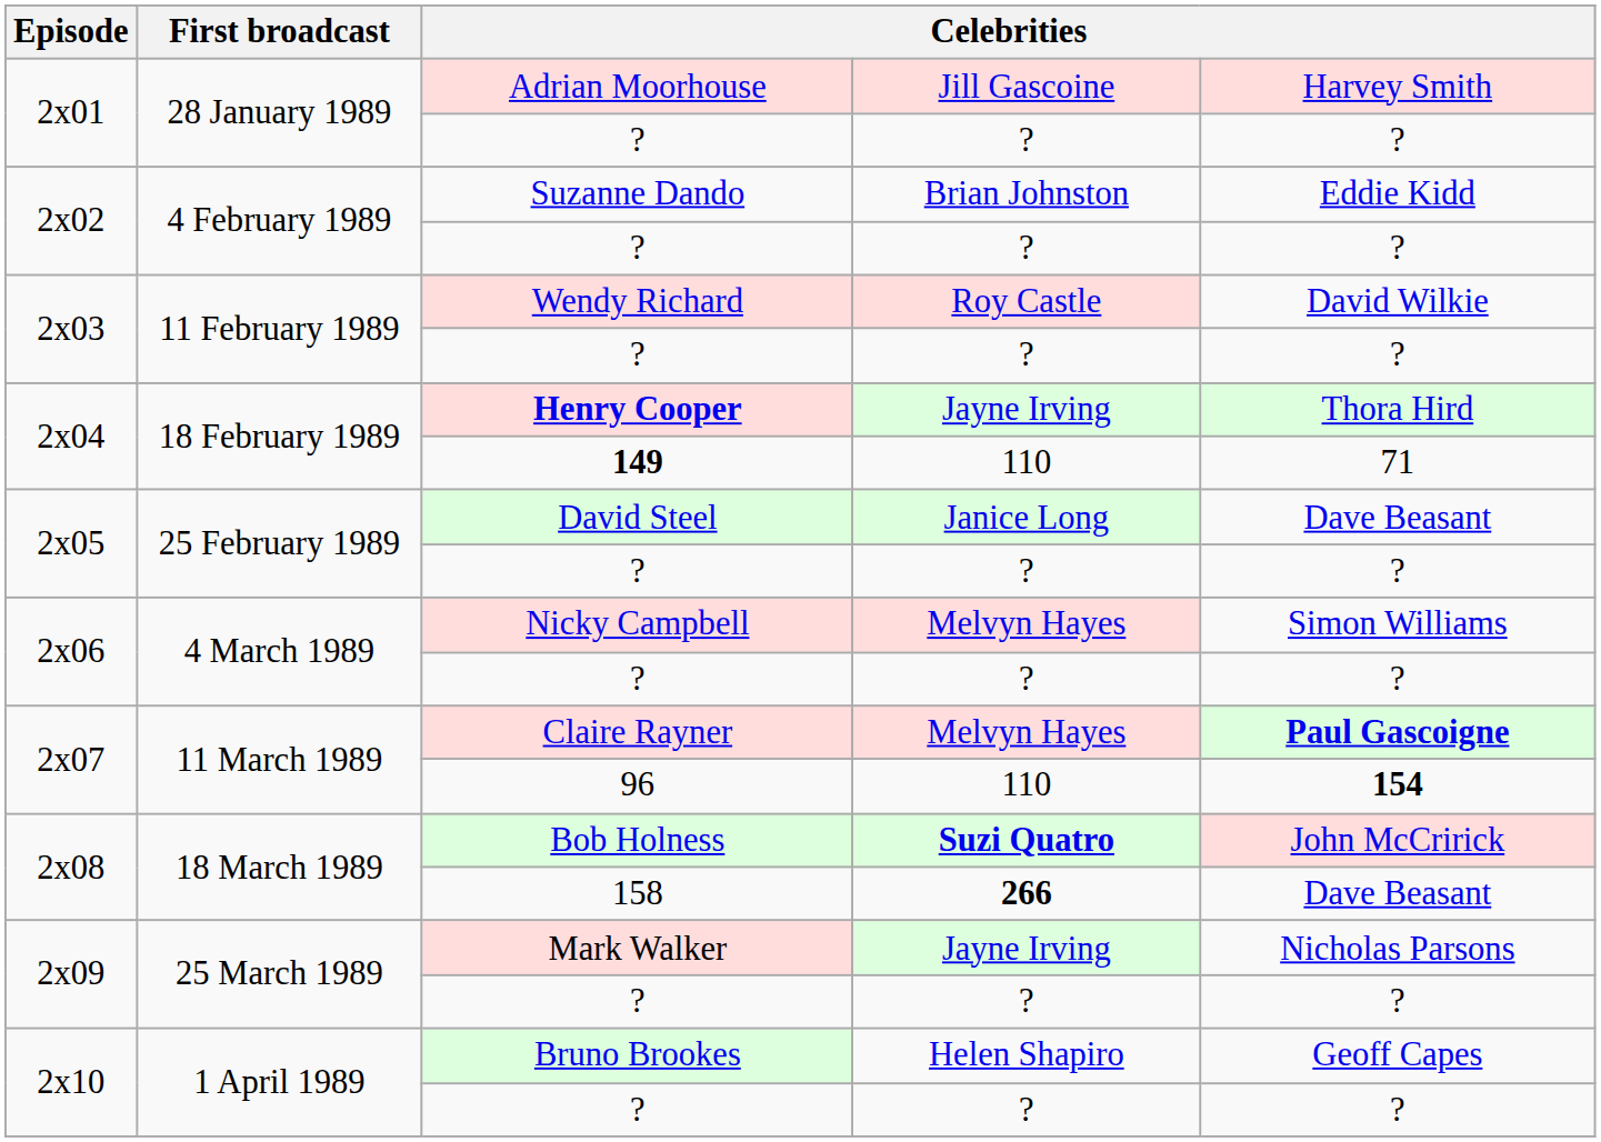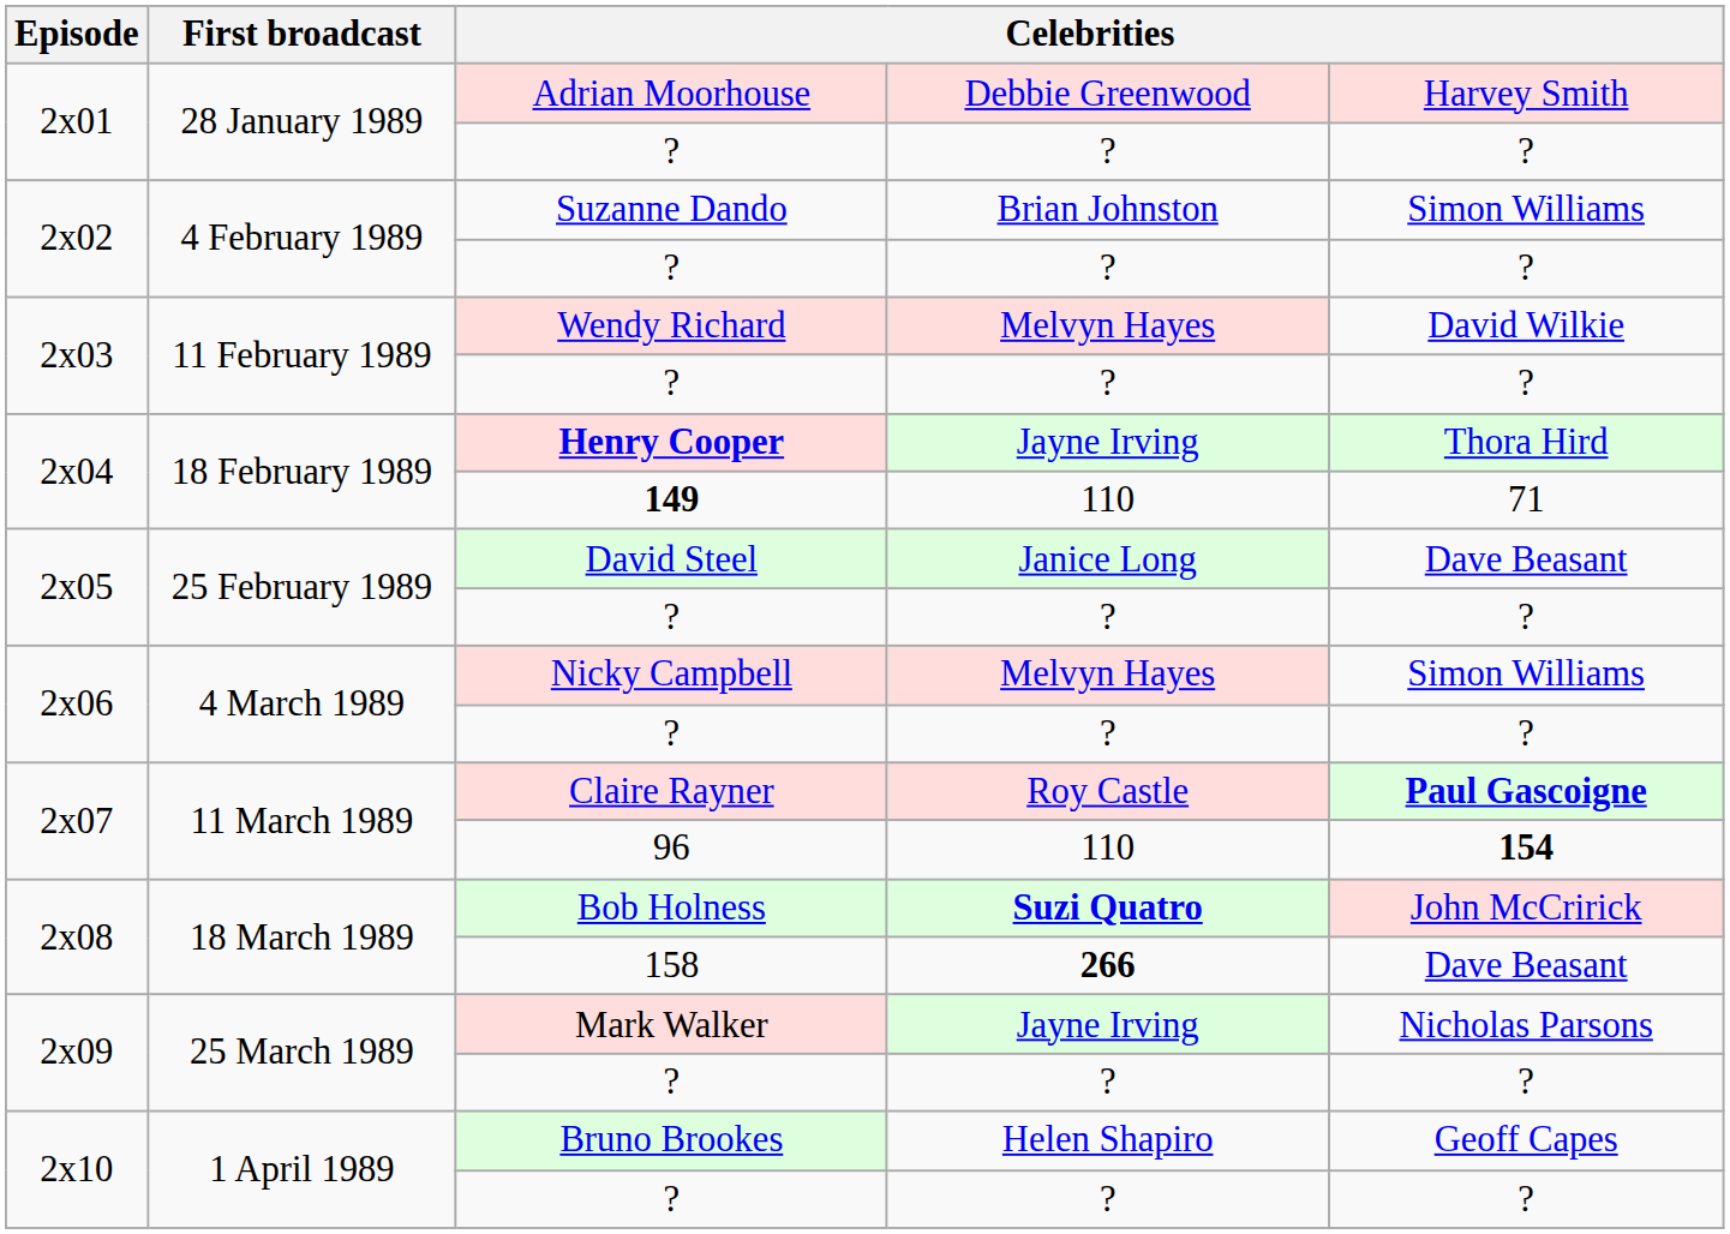Adrian Moorhouse | column 4: Jill Gascoine -> Debbie Greenwood
Suzanne Dando | column 5: Eddie Kidd -> Simon Williams
Wendy Richard | column 4: Roy Castle -> Melvyn Hayes
Claire Rayner | column 4: Melvyn Hayes -> Roy Castle
